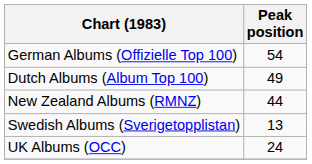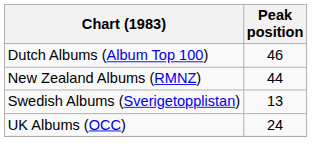- row: German Albums (Offizielle Top 100) | 54
Dutch Albums (Album Top 100) | Peak position: 49 -> 46
